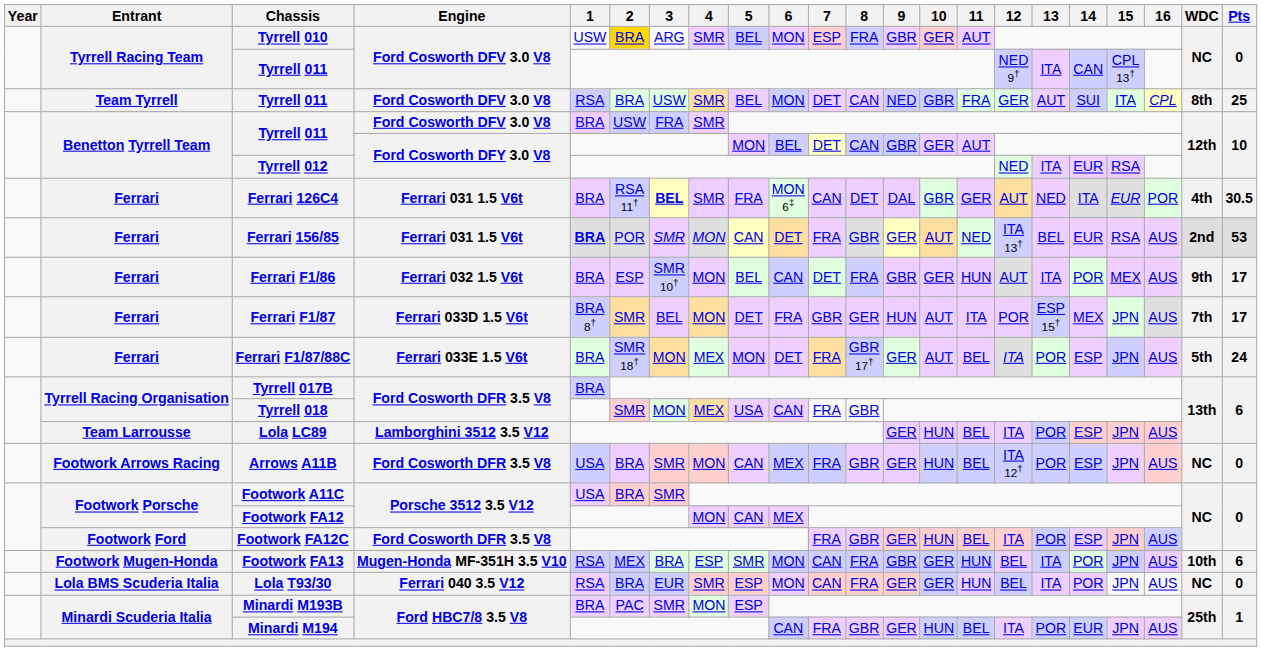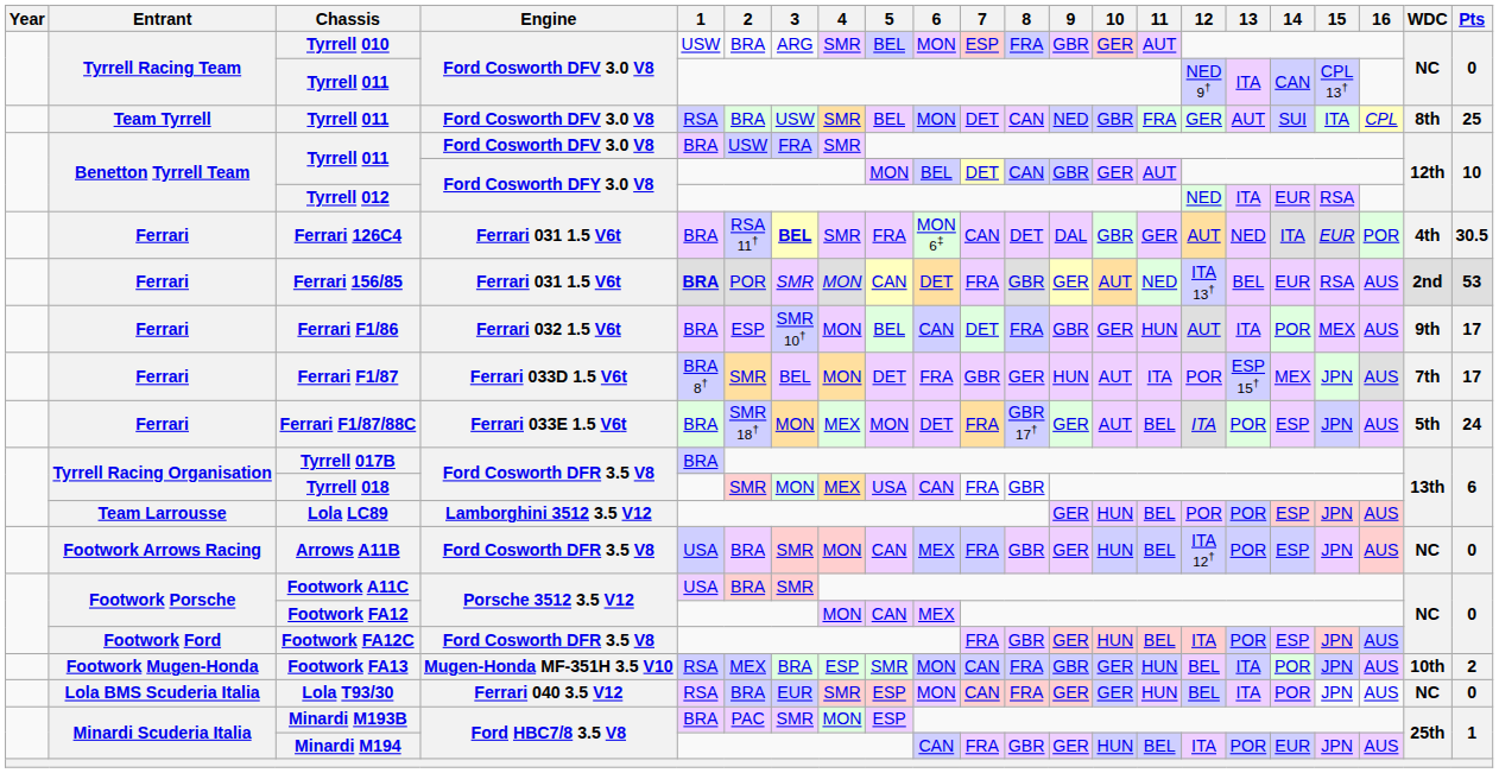Tyrrell 010 | 2: gold background -> no background
Lola LC89 | 12: ITA -> POR
Footwork FA13 | Pts: 6 -> 2
